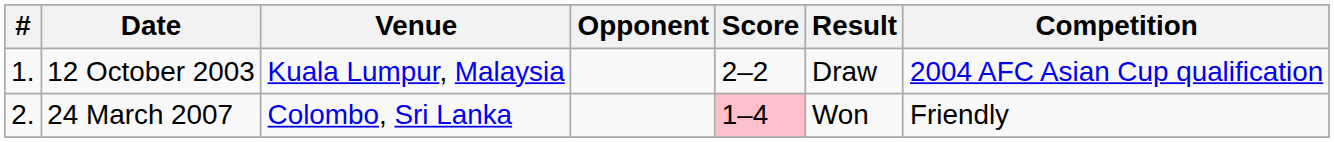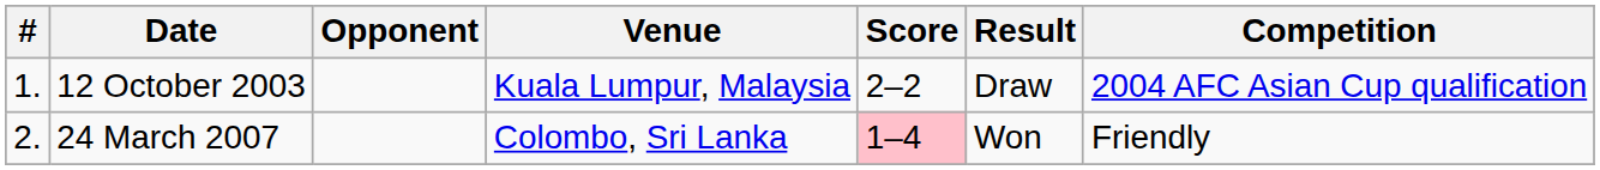columns swapped: Venue <-> Opponent
